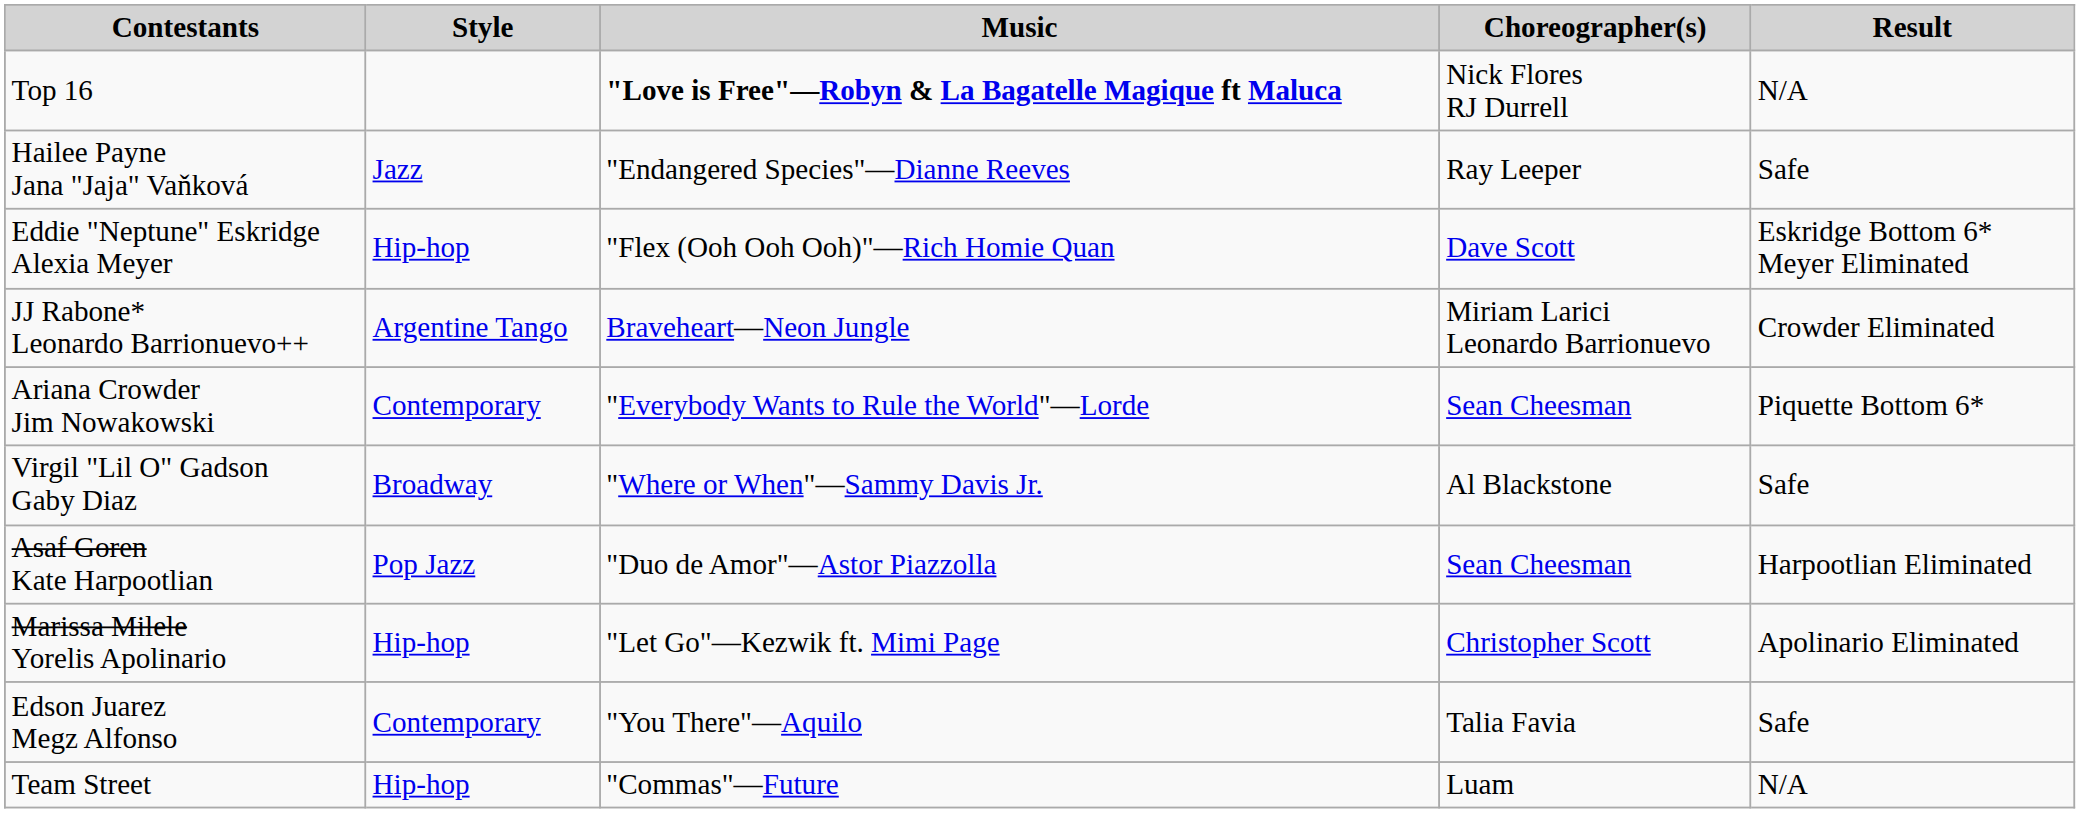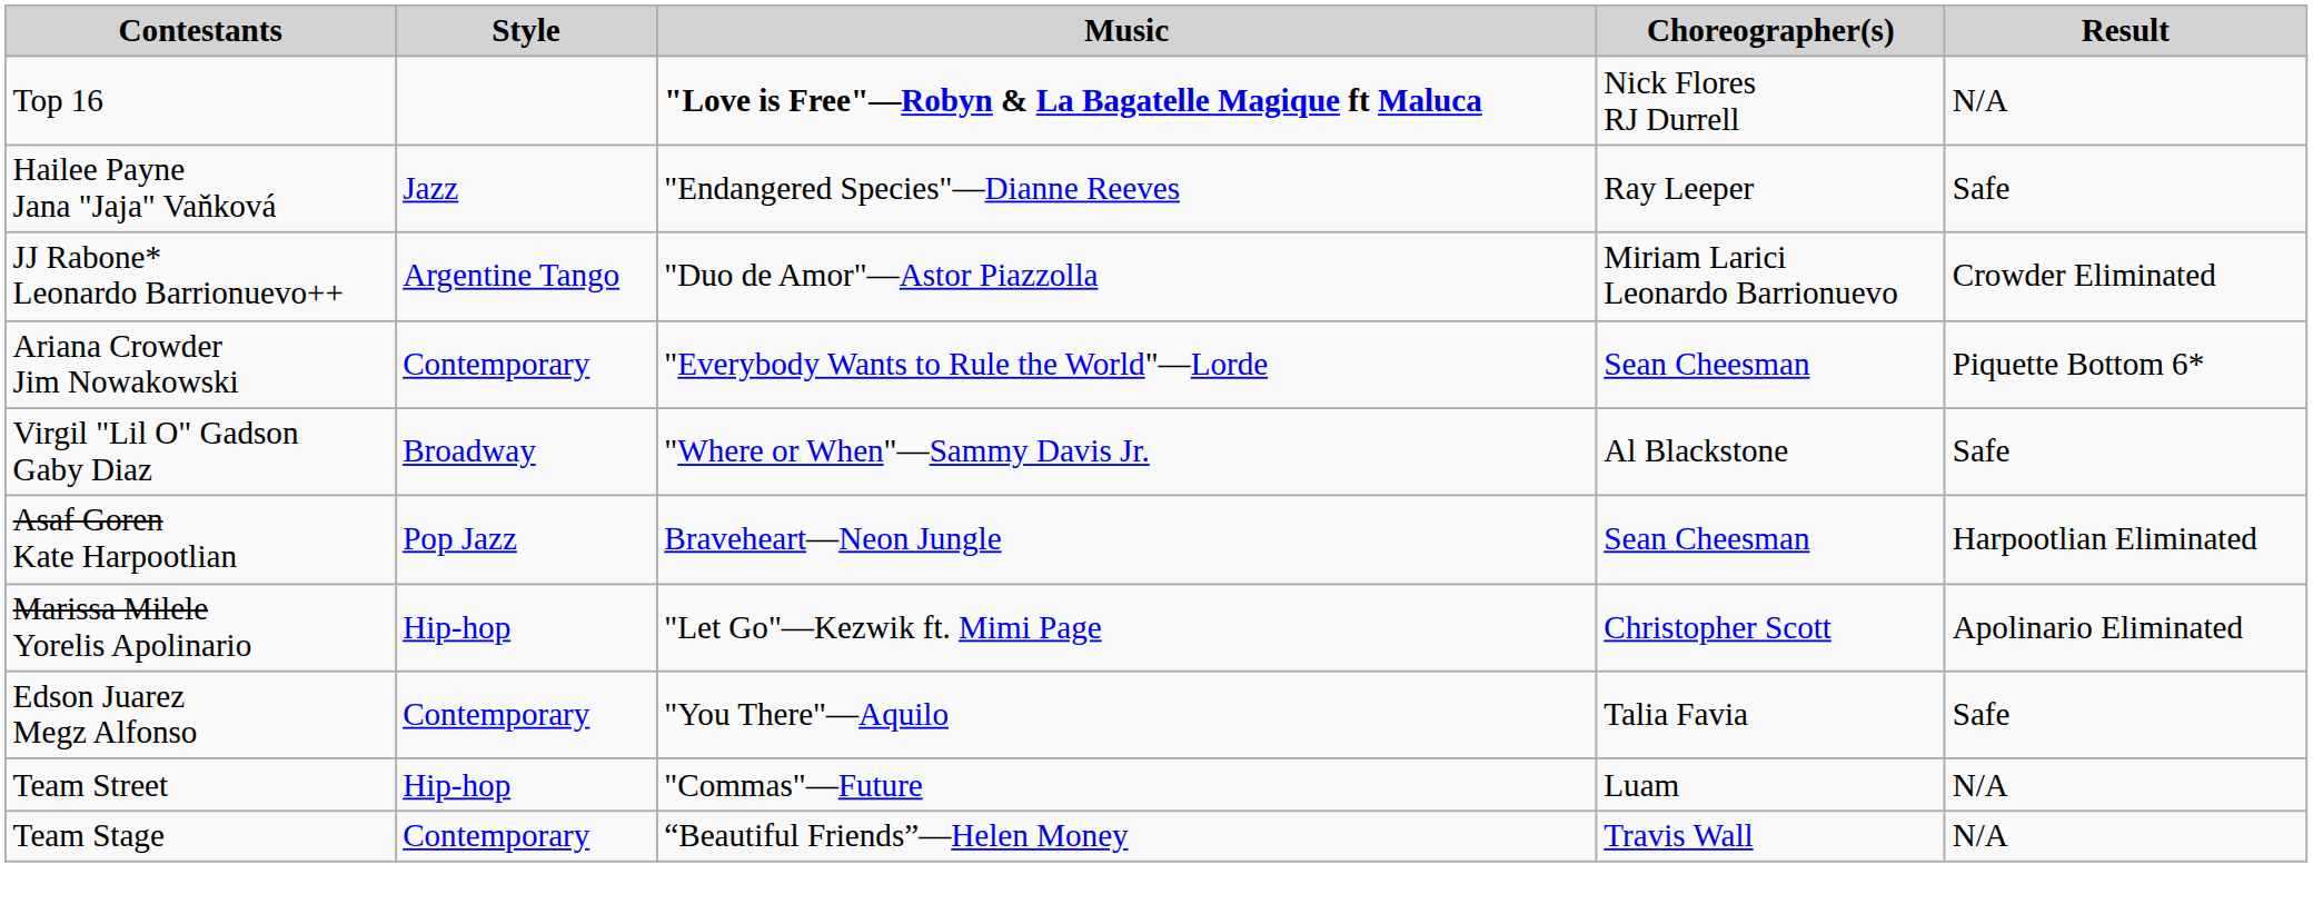- row: Eddie "Neptune" Eskridge Alexia Meyer | Hip-hop | "Flex (Ooh Ooh Ooh)"—Rich Homie Quan | Dave Scott | Eskridge Bottom 6* Meyer Eliminated
JJ Rabone* Leonardo Barrionuevo++ | Music: Braveheart—Neon Jungle -> "Duo de Amor"—Astor Piazzolla
Asaf Goren Kate Harpootlian | Music: "Duo de Amor"—Astor Piazzolla -> Braveheart—Neon Jungle
+ row: Team Stage | Contemporary | “Beautiful Friends”—Helen Money | Travis Wall | N/A
